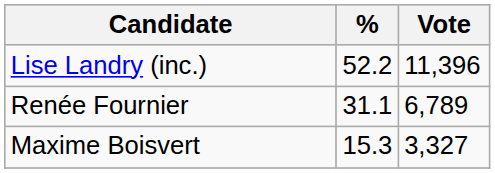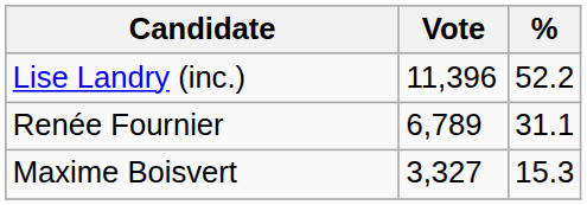columns swapped: Vote <-> %
